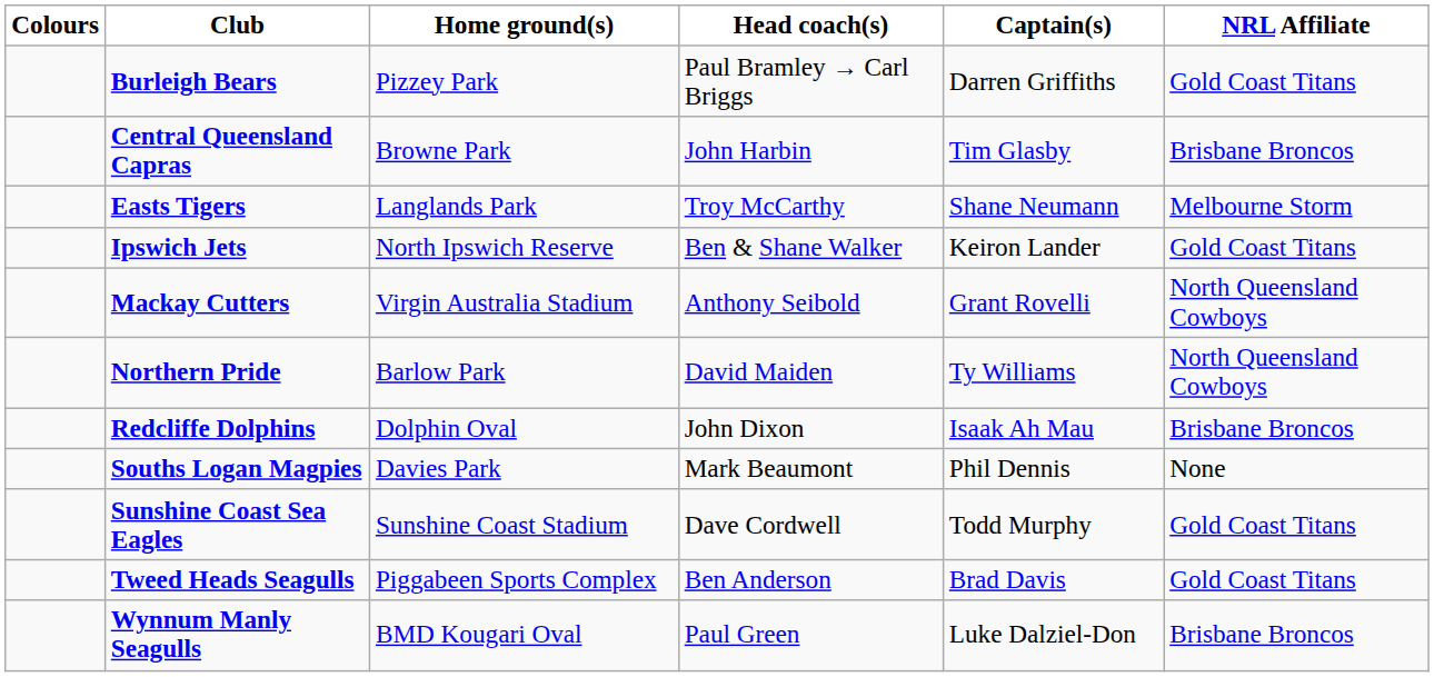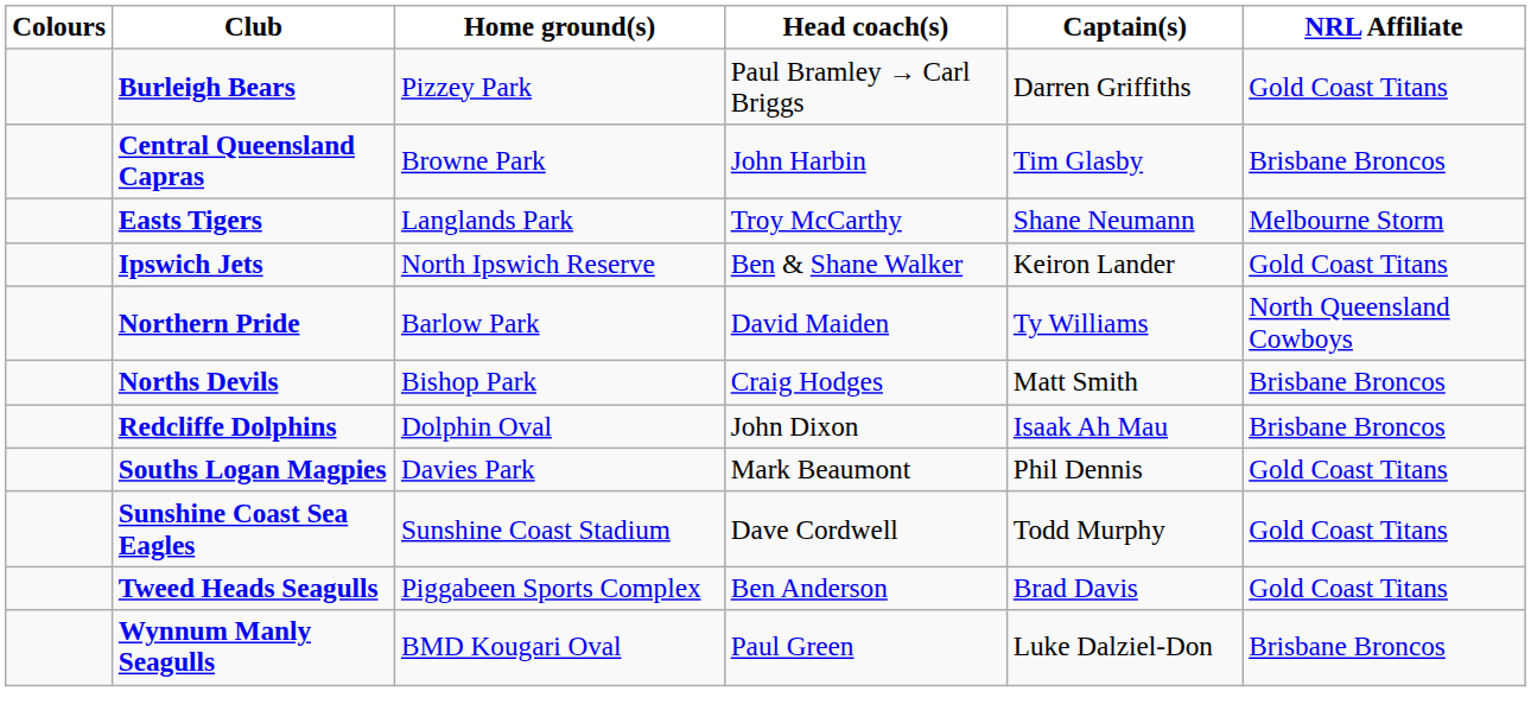- row: Mackay Cutters | Virgin Australia Stadium | Anthony Seibold | Grant Rovelli | North Queensland Cowboys
+ row: Norths Devils | Bishop Park | Craig Hodges | Matt Smith | Brisbane Broncos
Souths Logan Magpies | NRL Affiliate: None -> Gold Coast Titans
